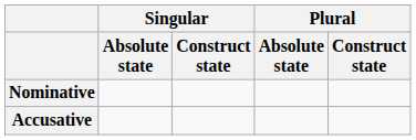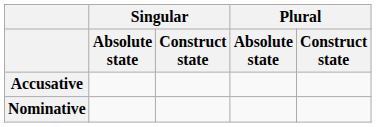rows swapped: Nominative <-> Accusative
